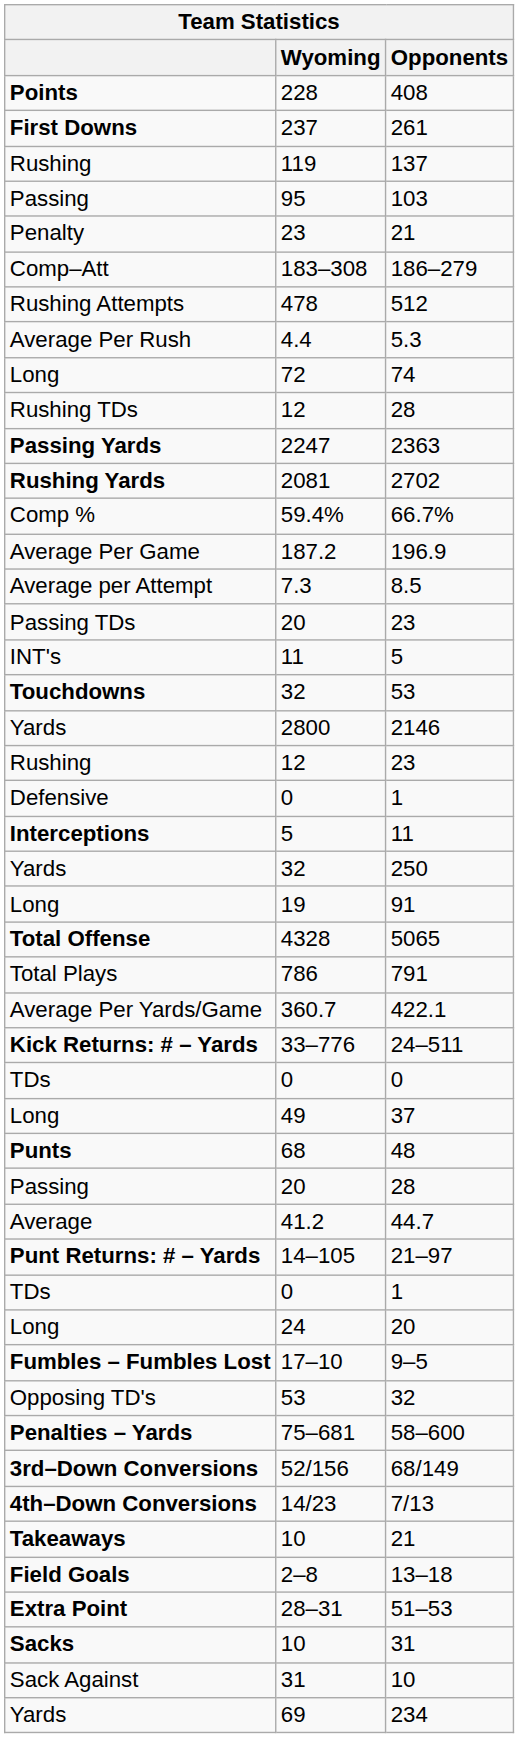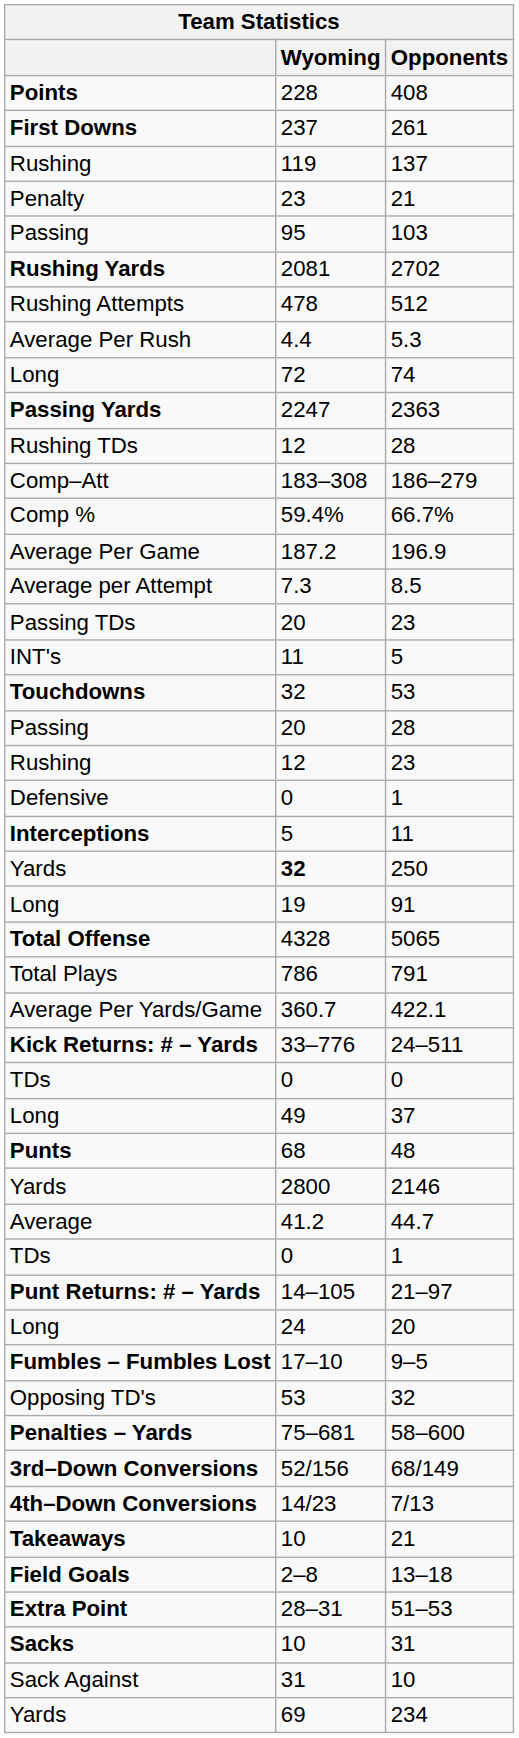rows swapped: 103 <-> Penalty / 21
rows swapped: 2702 <-> 186–279
rows swapped: Rushing TDs / 28 <-> 2363
rows swapped: Passing / 28 <-> 2146
250 | Wyoming: normal -> bold
rows swapped: 21–97 <-> TDs / 1
